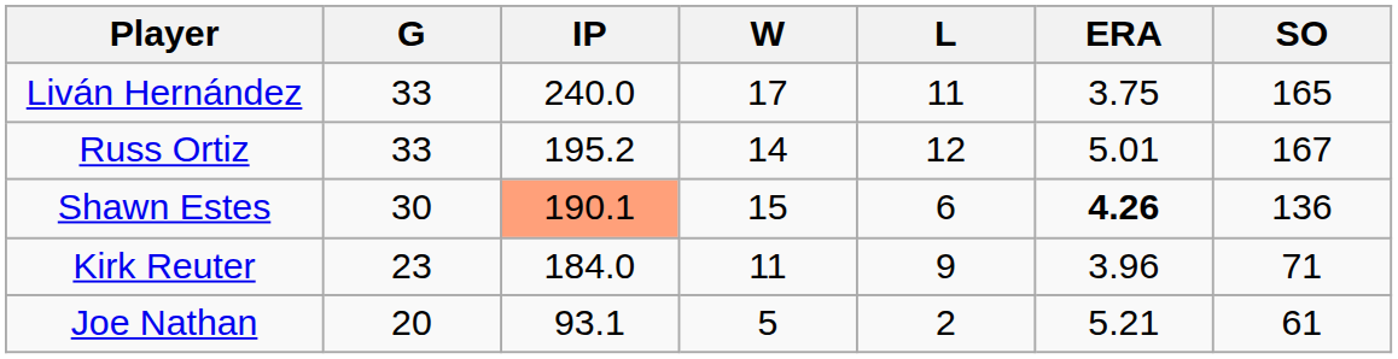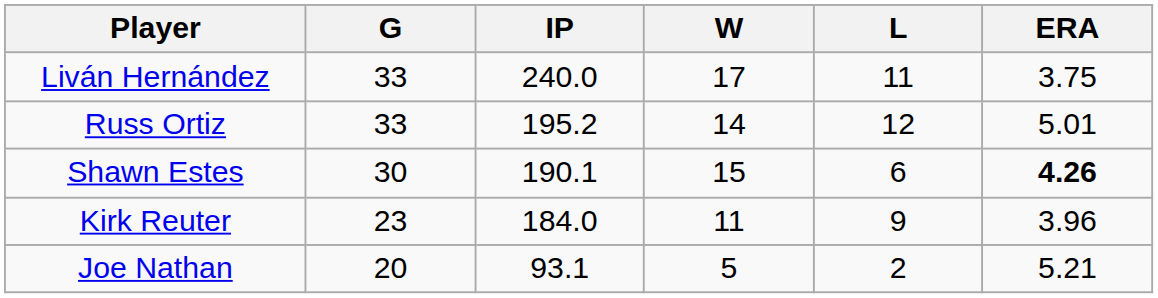- column: SO | 165 | 167 | 136 | 71 | 61
Shawn Estes | IP: lightsalmon background -> no background
